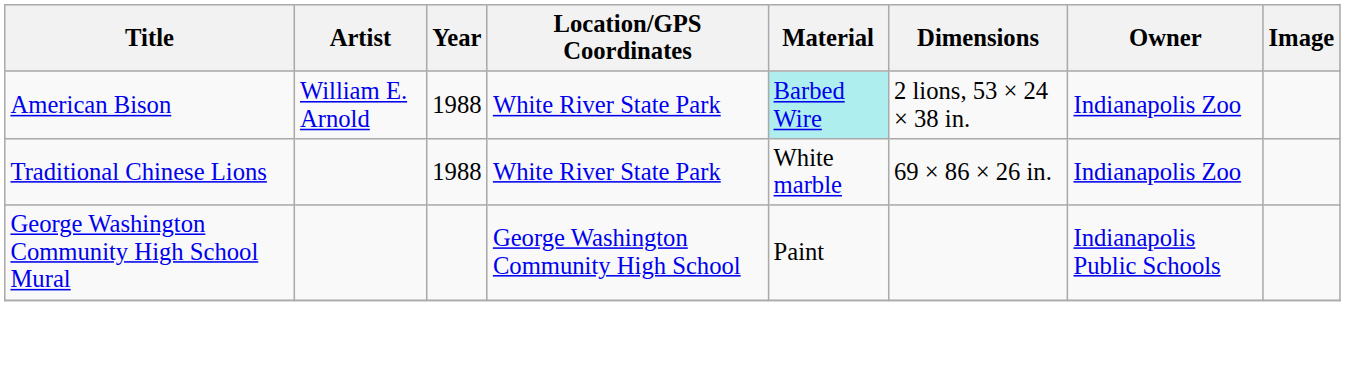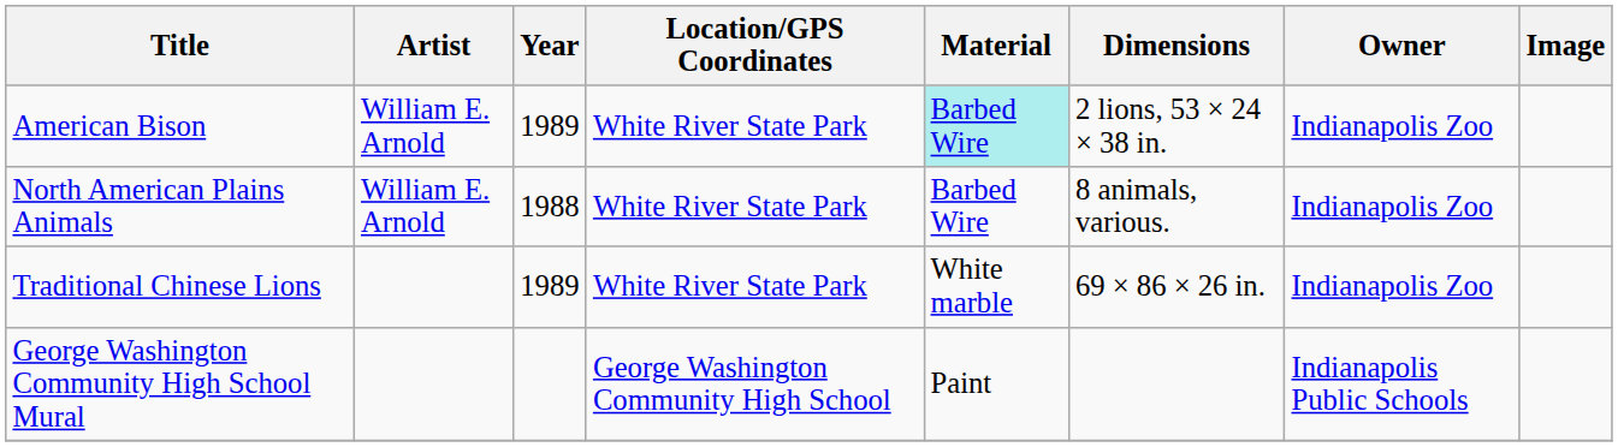American Bison | Year: 1988 -> 1989
+ row: North American Plains Animals | William E. Arnold | 1988 | White River State Park | Barbed Wire | 8 animals, various. | Indianapolis Zoo
Traditional Chinese Lions | Year: 1988 -> 1989
